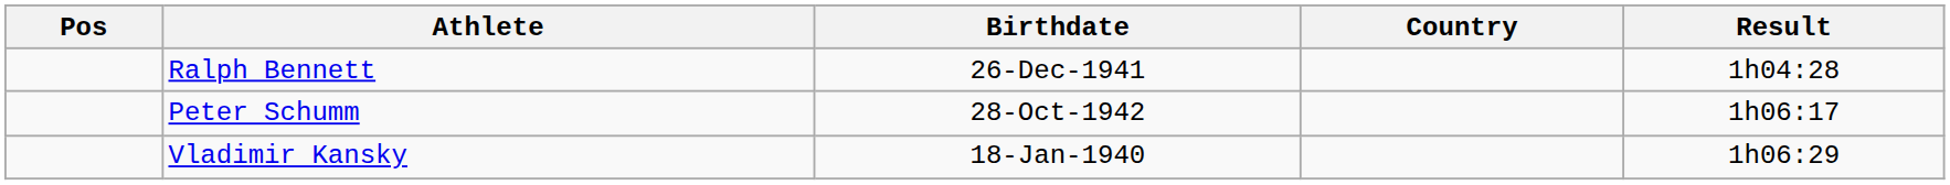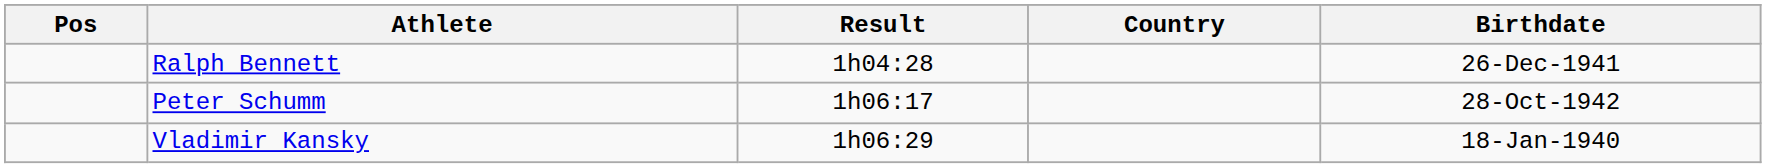columns swapped: Birthdate <-> Result
